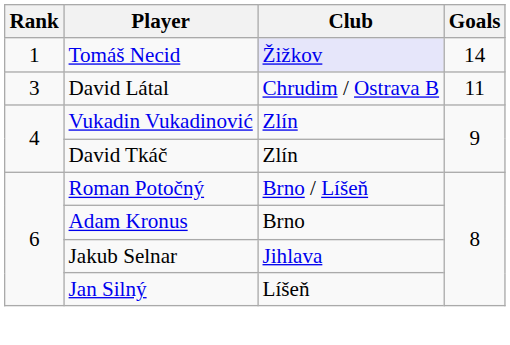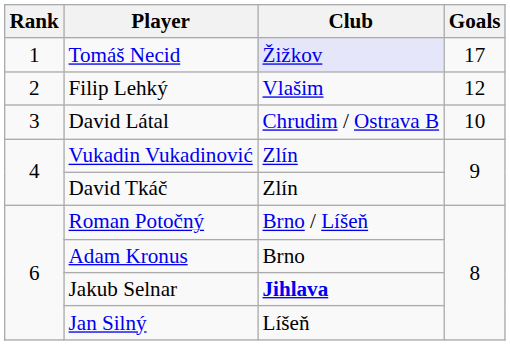Tomáš Necid | Goals: 14 -> 17
+ row: 2 | Filip Lehký | Vlašim | 12
David Látal | Goals: 11 -> 10
Jakub Selnar | Club: normal -> bold
